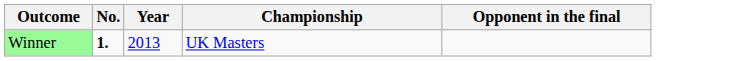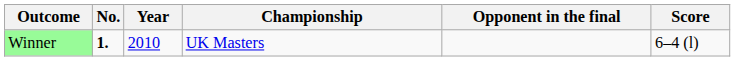+ column: Score | 6–4 (l)
Winner | Year: 2013 -> 2010
